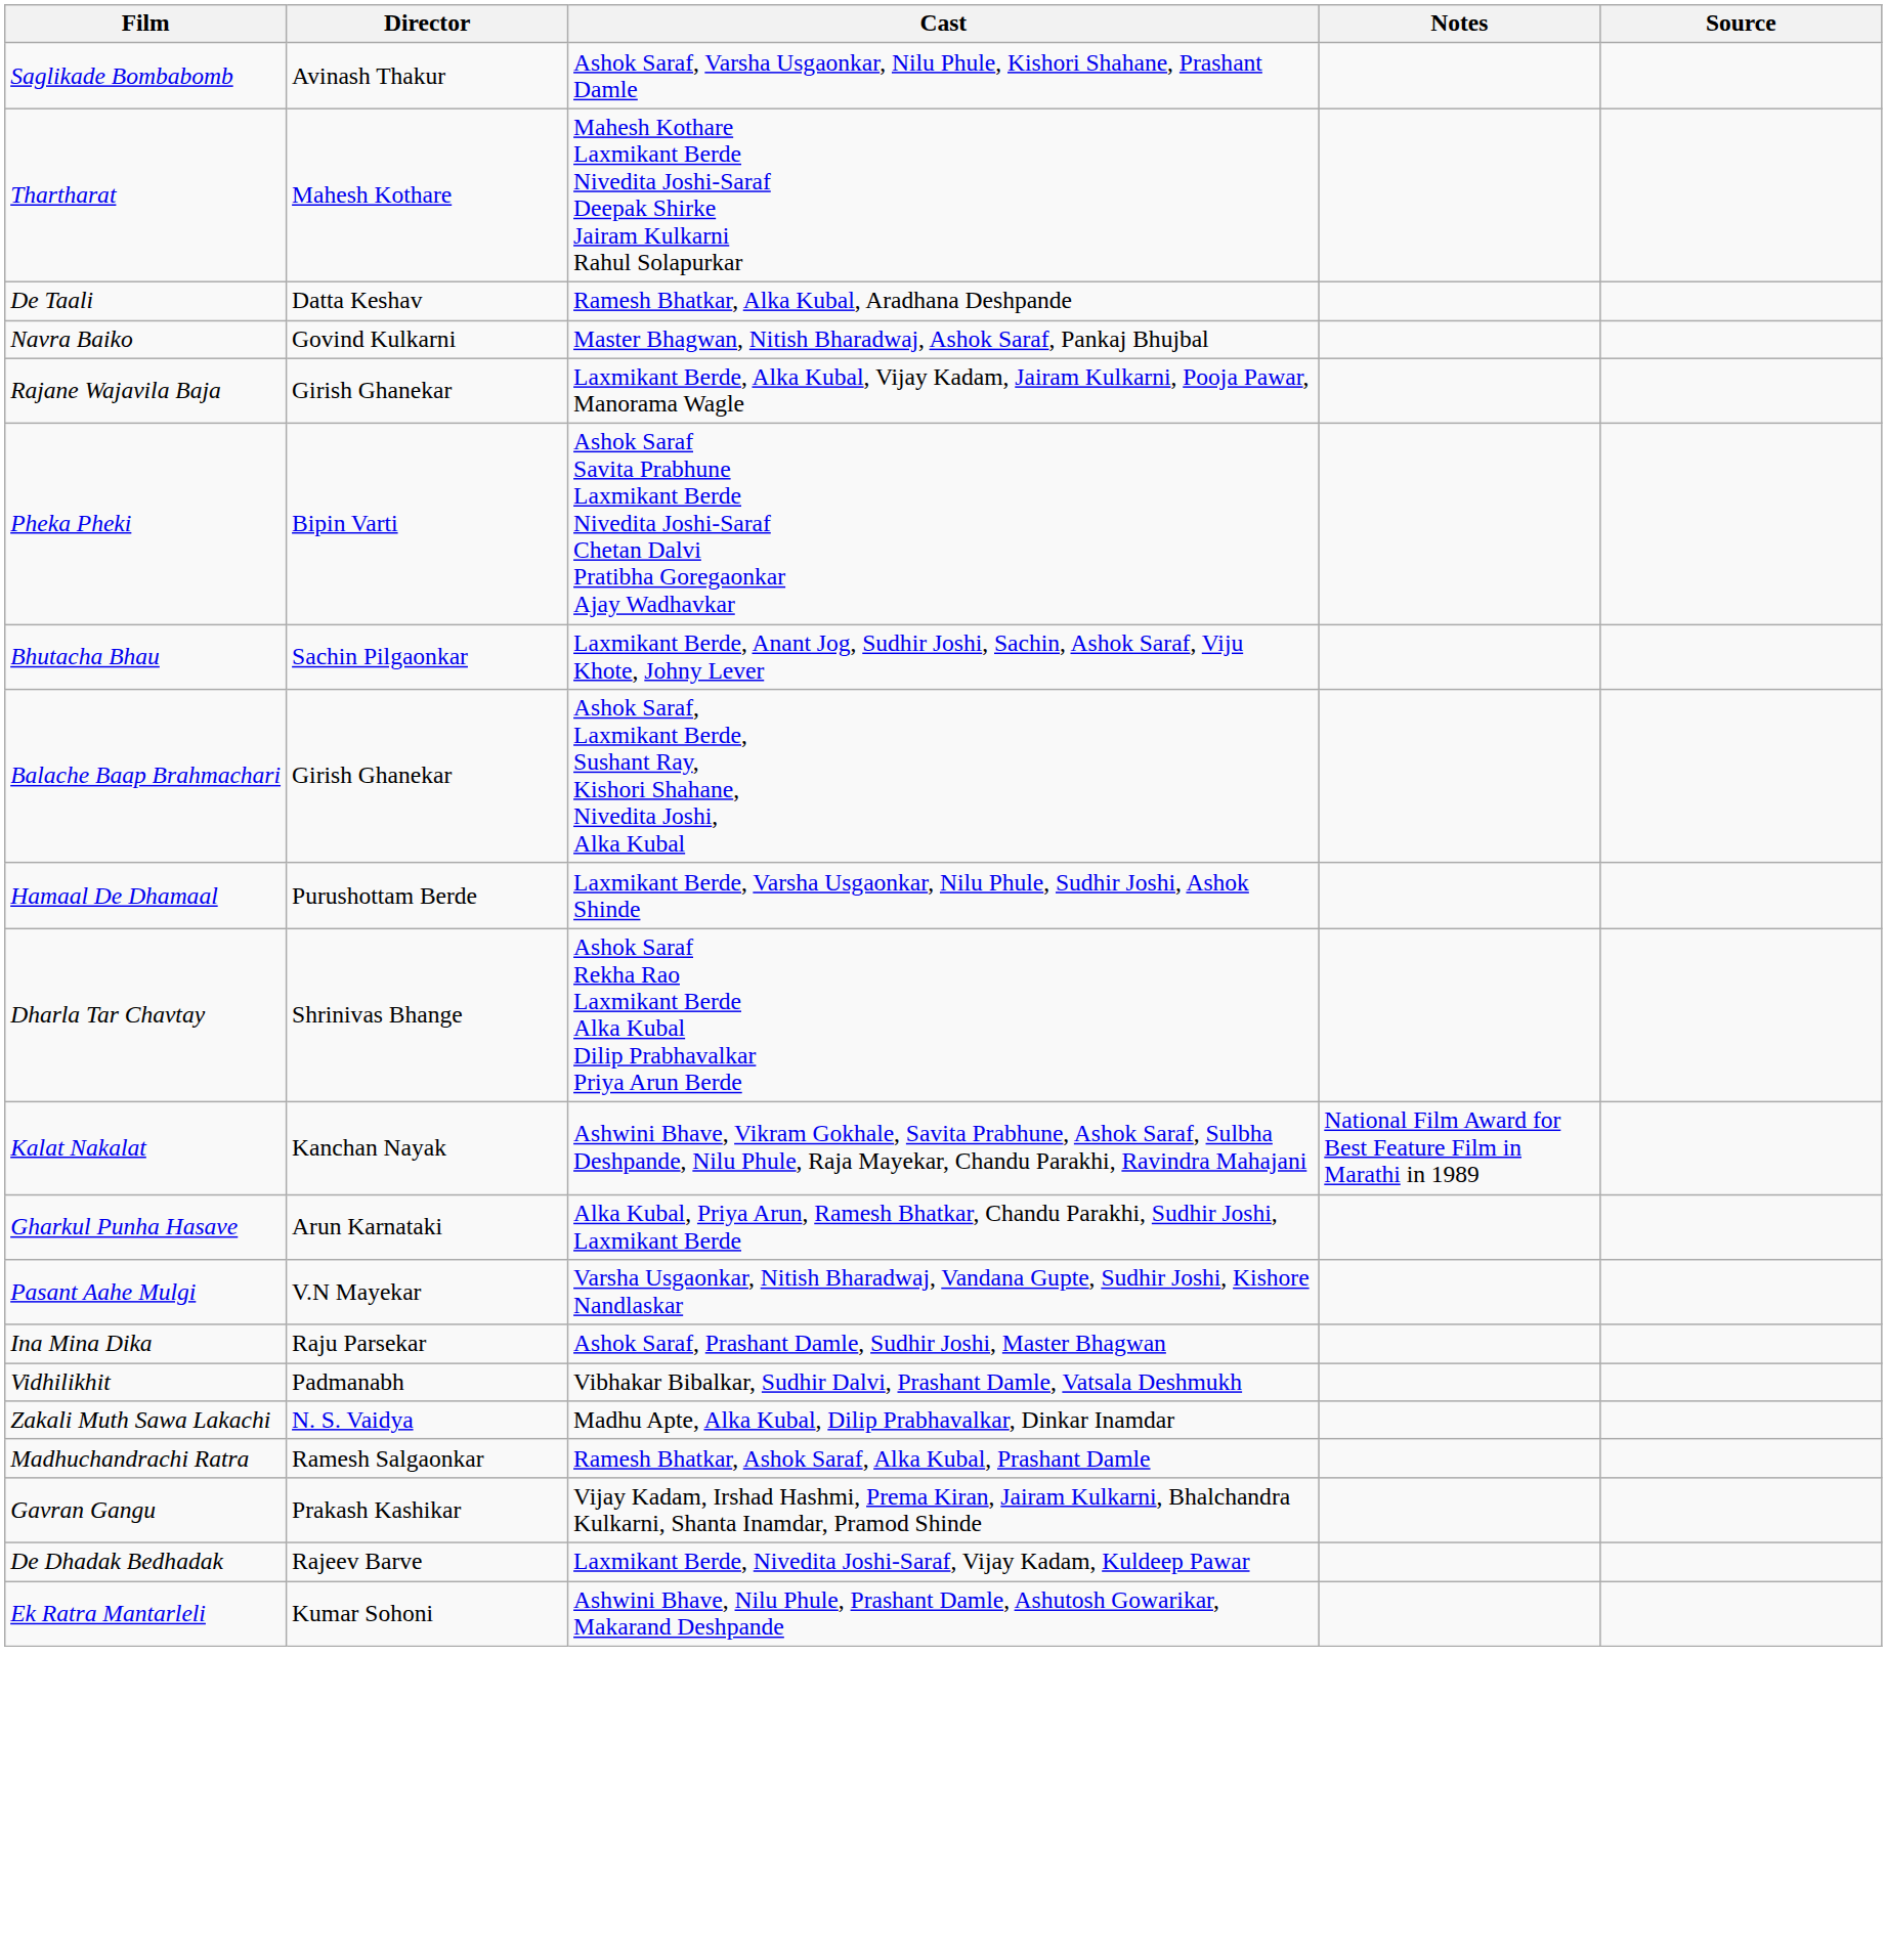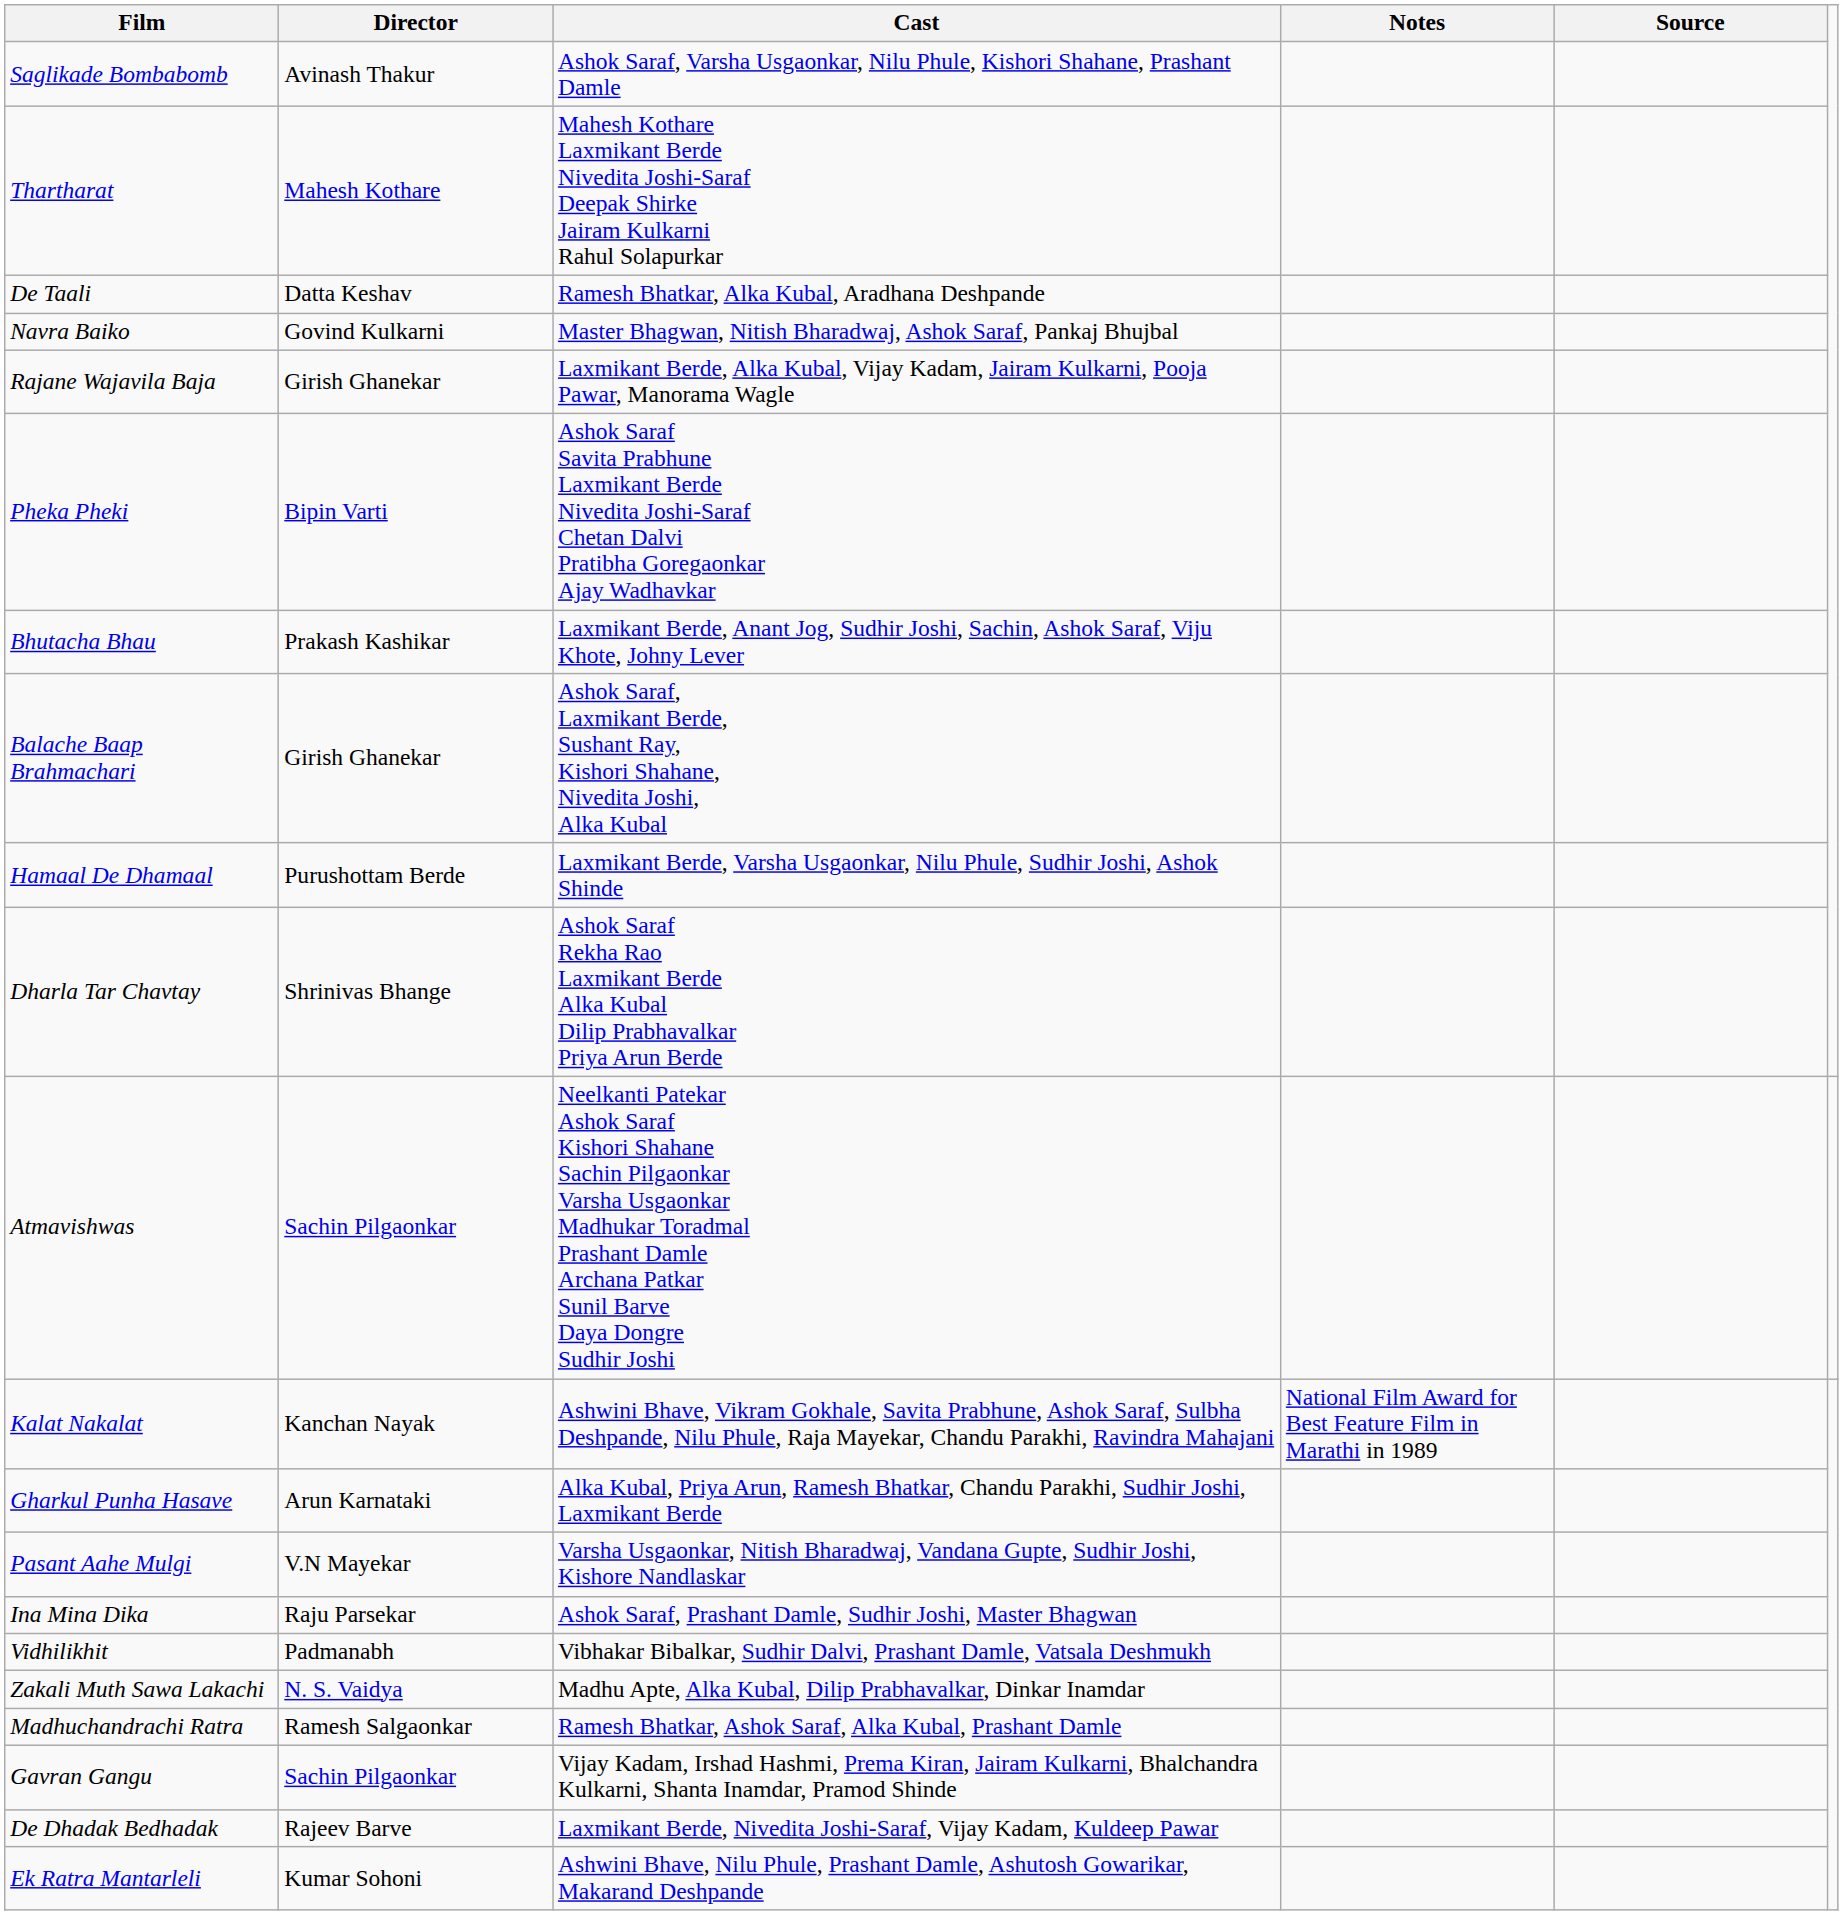Bhutacha Bhau | Director: Sachin Pilgaonkar -> Prakash Kashikar
+ row: Atmavishwas | Sachin Pilgaonkar | Neelkanti Patekar Ashok Saraf Kishori Shahane Sachin Pilgaonkar Varsha Usgaonkar Madhukar Toradmal Prashant Damle Archana Patkar Sunil Barve Daya Dongre Sudhir Joshi
Gavran Gangu | Director: Prakash Kashikar -> Sachin Pilgaonkar
